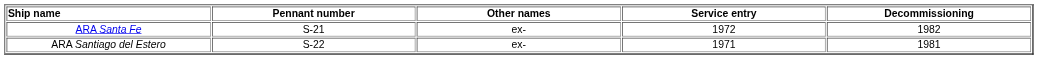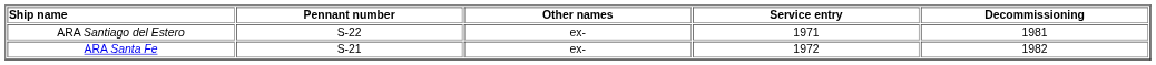rows swapped: ARA Santa Fe <-> ARA Santiago del Estero
